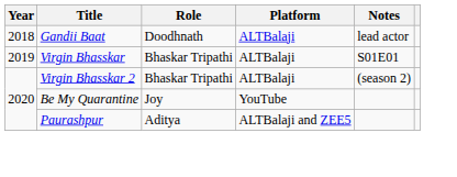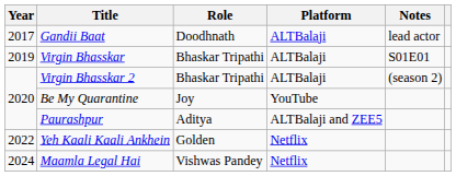Gandii Baat | Year: 2018 -> 2017
+ row: 2022 | Yeh Kaali Kaali Ankhein | Golden | Netflix
+ row: 2024 | Maamla Legal Hai | Vishwas Pandey | Netflix
